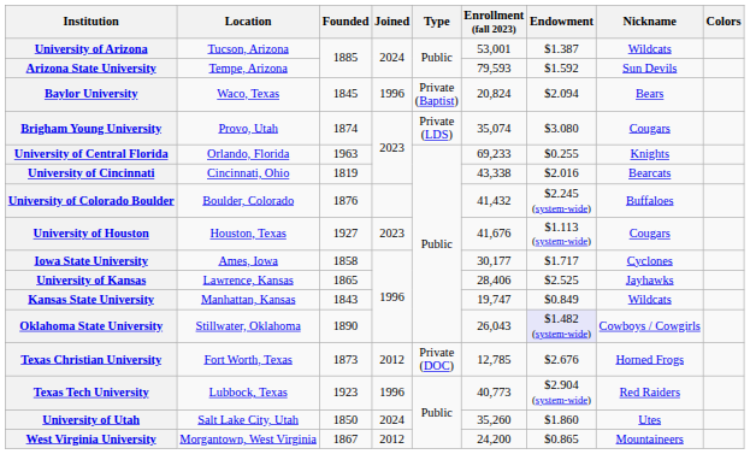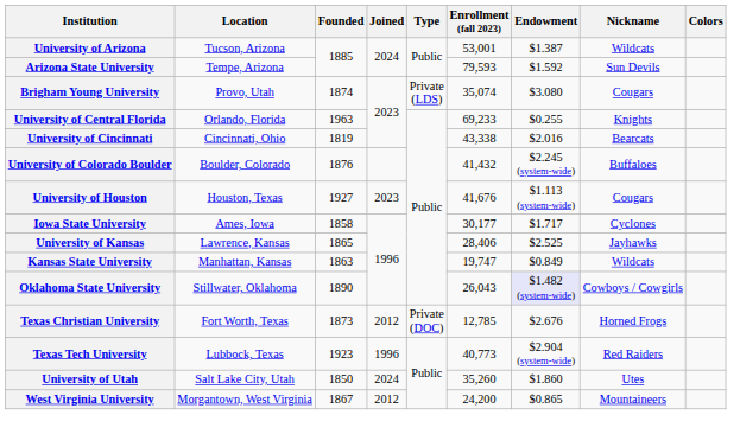- row: Baylor University | Waco, Texas | 1845 | 1996 | Private (Baptist) | 20,824 | $2.094 | Bears
Kansas State University | Founded: 1843 -> 1863
